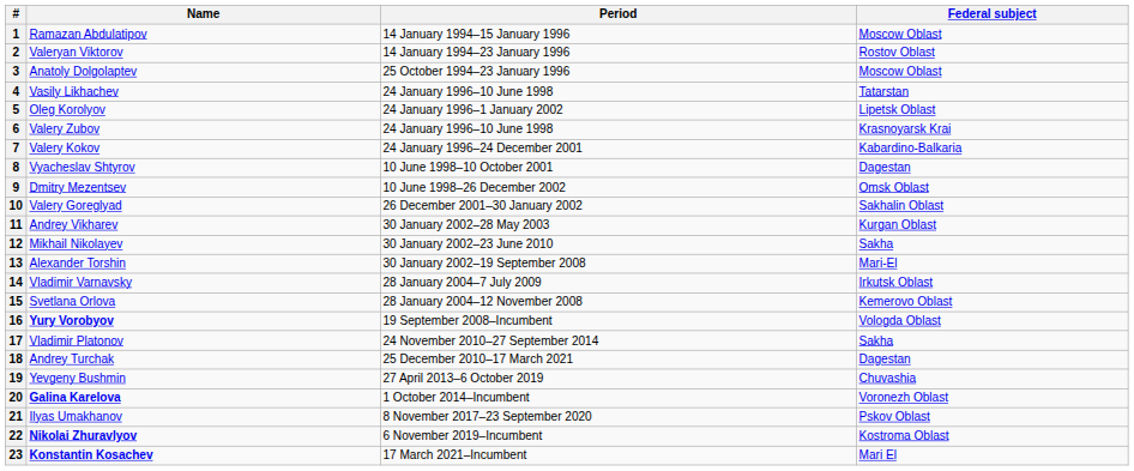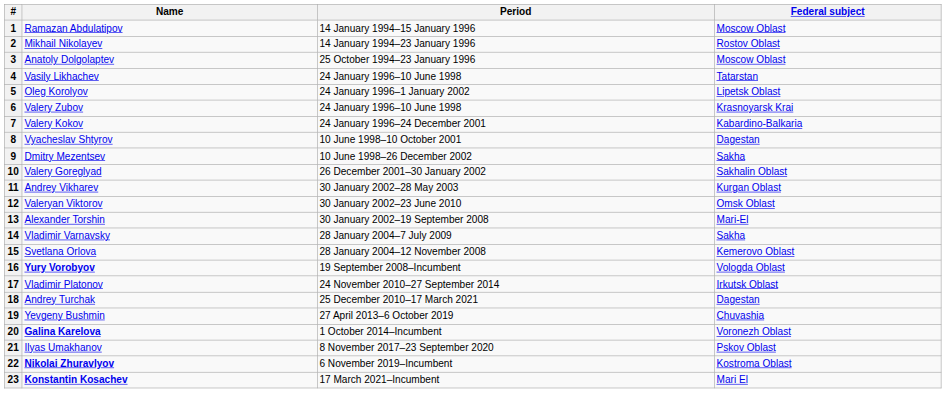2 | Name: Valeryan Viktorov -> Mikhail Nikolayev
9 | Federal subject: Omsk Oblast -> Sakha
12 | Name: Mikhail Nikolayev -> Valeryan Viktorov
12 | Federal subject: Sakha -> Omsk Oblast
14 | Federal subject: Irkutsk Oblast -> Sakha
17 | Federal subject: Sakha -> Irkutsk Oblast
